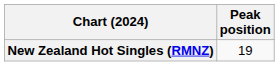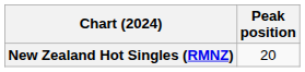New Zealand Hot Singles (RMNZ) | Peak position: 19 -> 20
